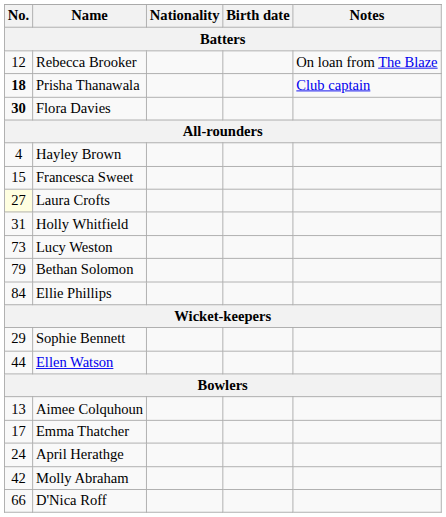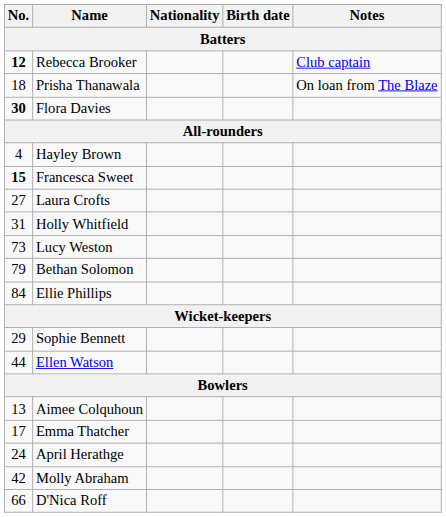Rebecca Brooker | No.: normal -> bold
Rebecca Brooker | Notes: On loan from The Blaze -> Club captain
Prisha Thanawala | No.: bold -> normal
Prisha Thanawala | Notes: Club captain -> On loan from The Blaze
Francesca Sweet | No.: normal -> bold
Laura Crofts | No.: lightyellow background -> no background
